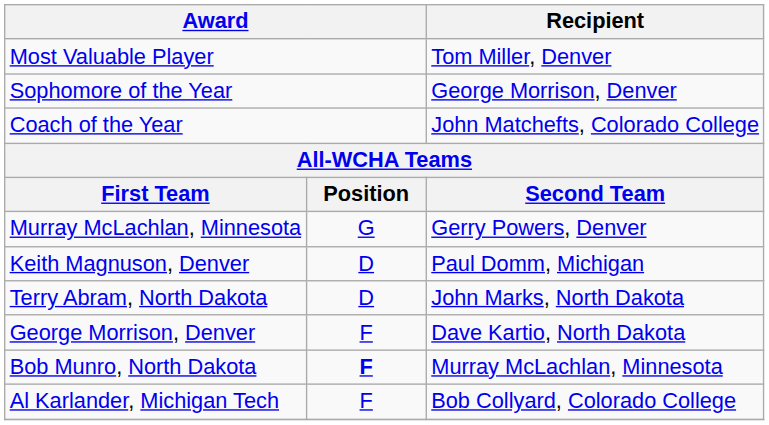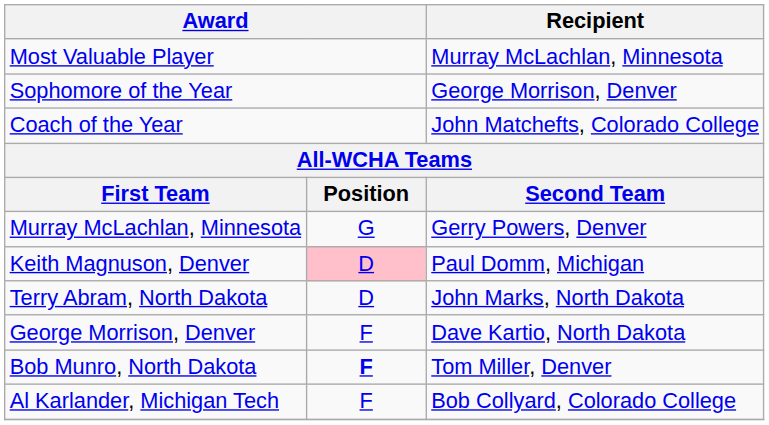Most Valuable Player | Recipient: Tom Miller, Denver -> Murray McLachlan, Minnesota
Keith Magnuson, Denver | column 2: no background -> pink background
Bob Munro, North Dakota | Recipient: Murray McLachlan, Minnesota -> Tom Miller, Denver
